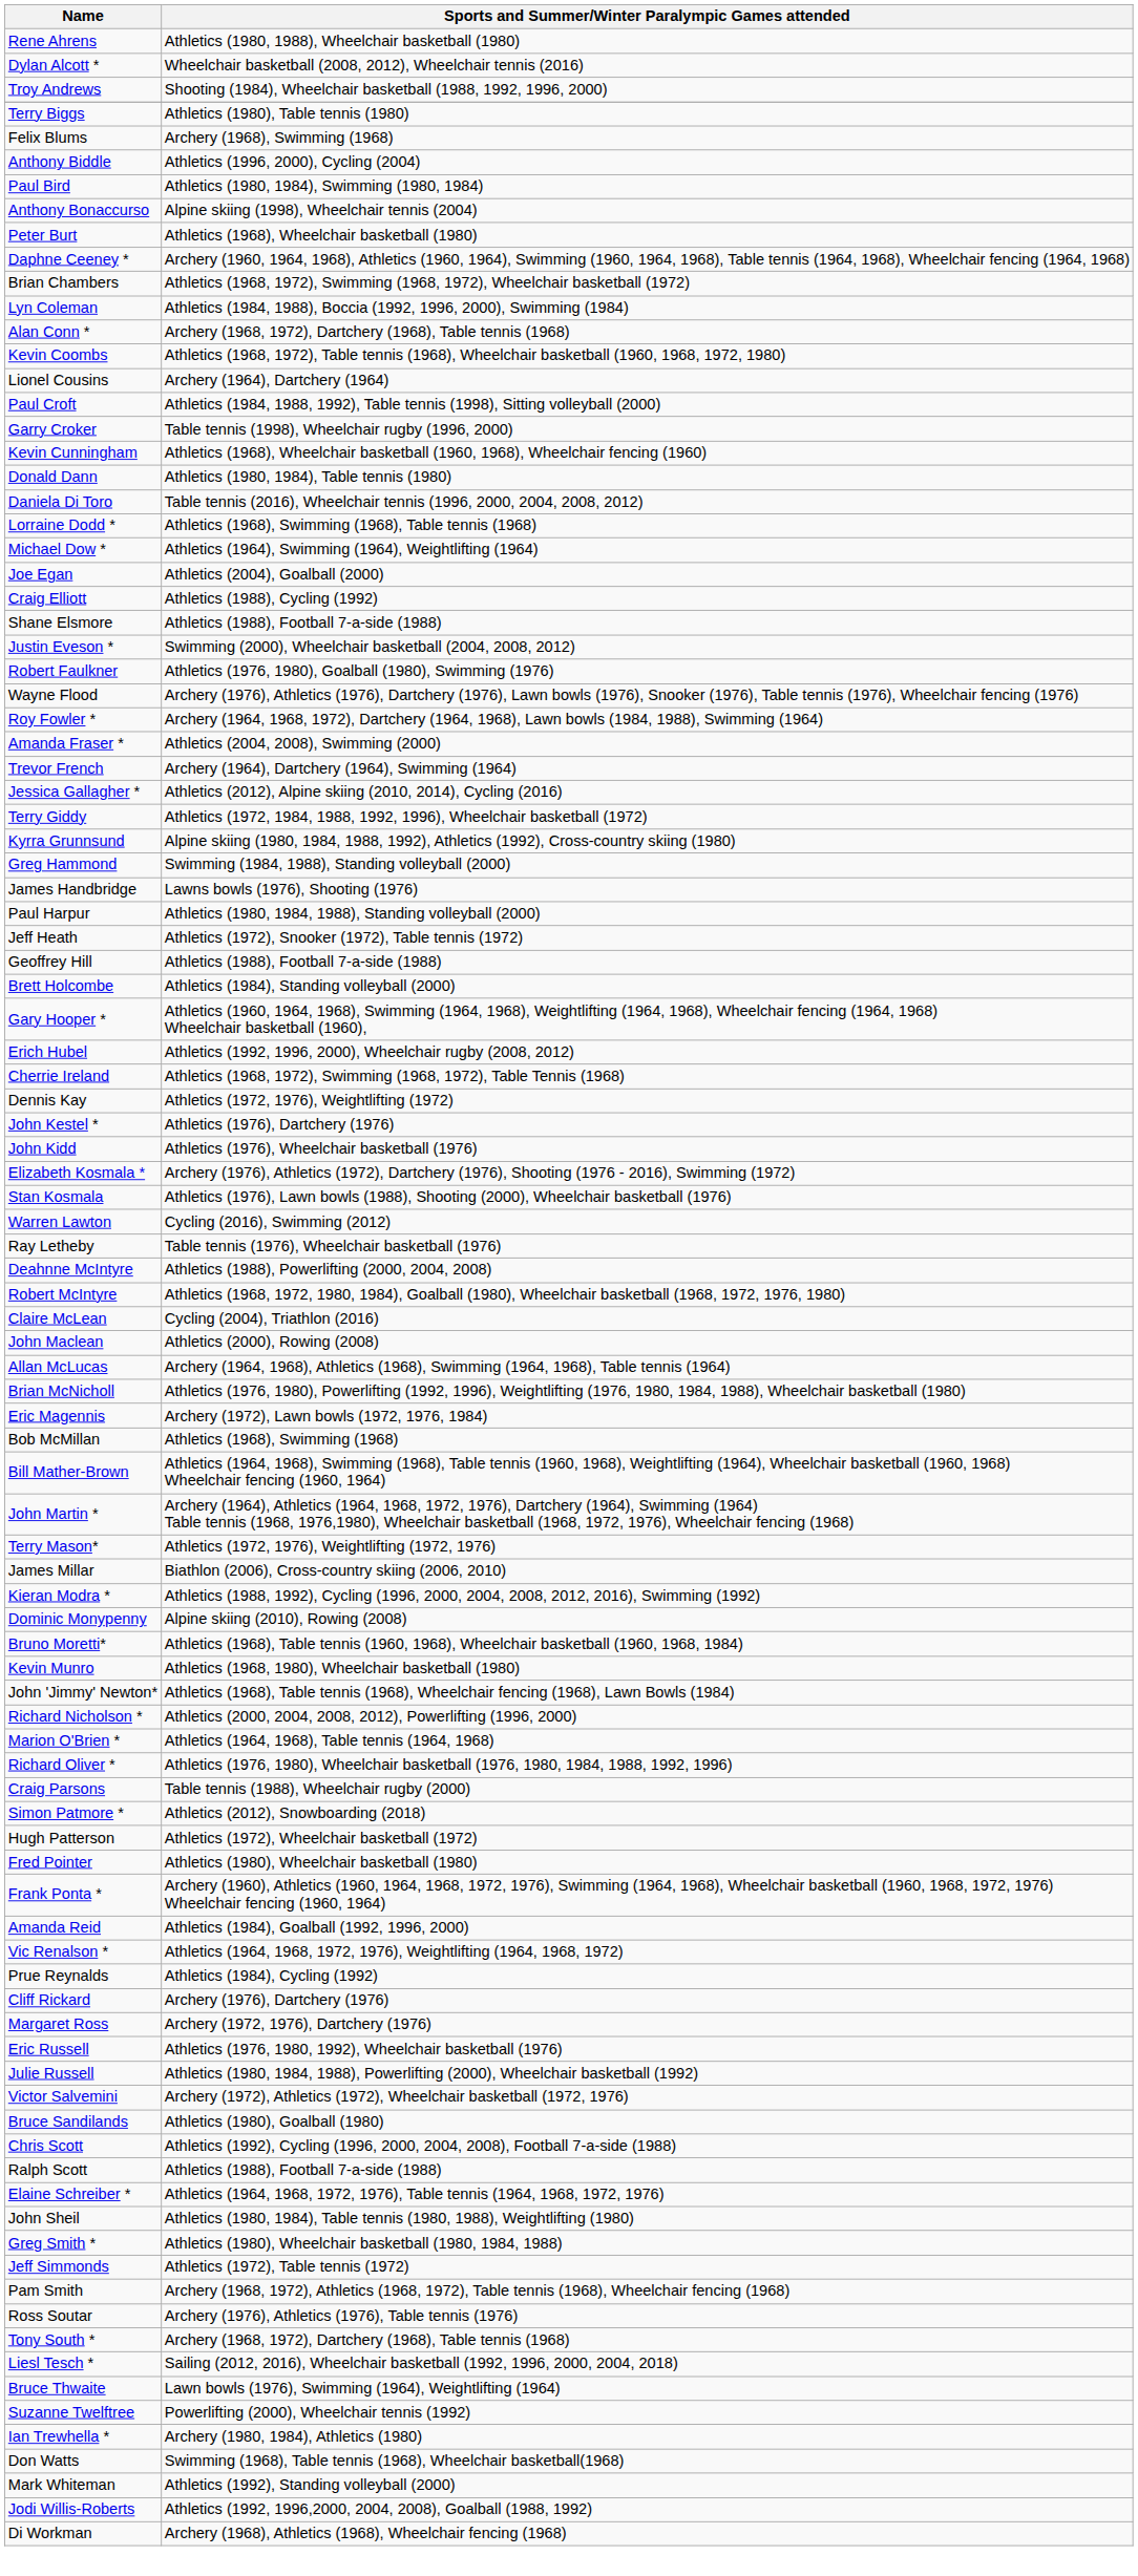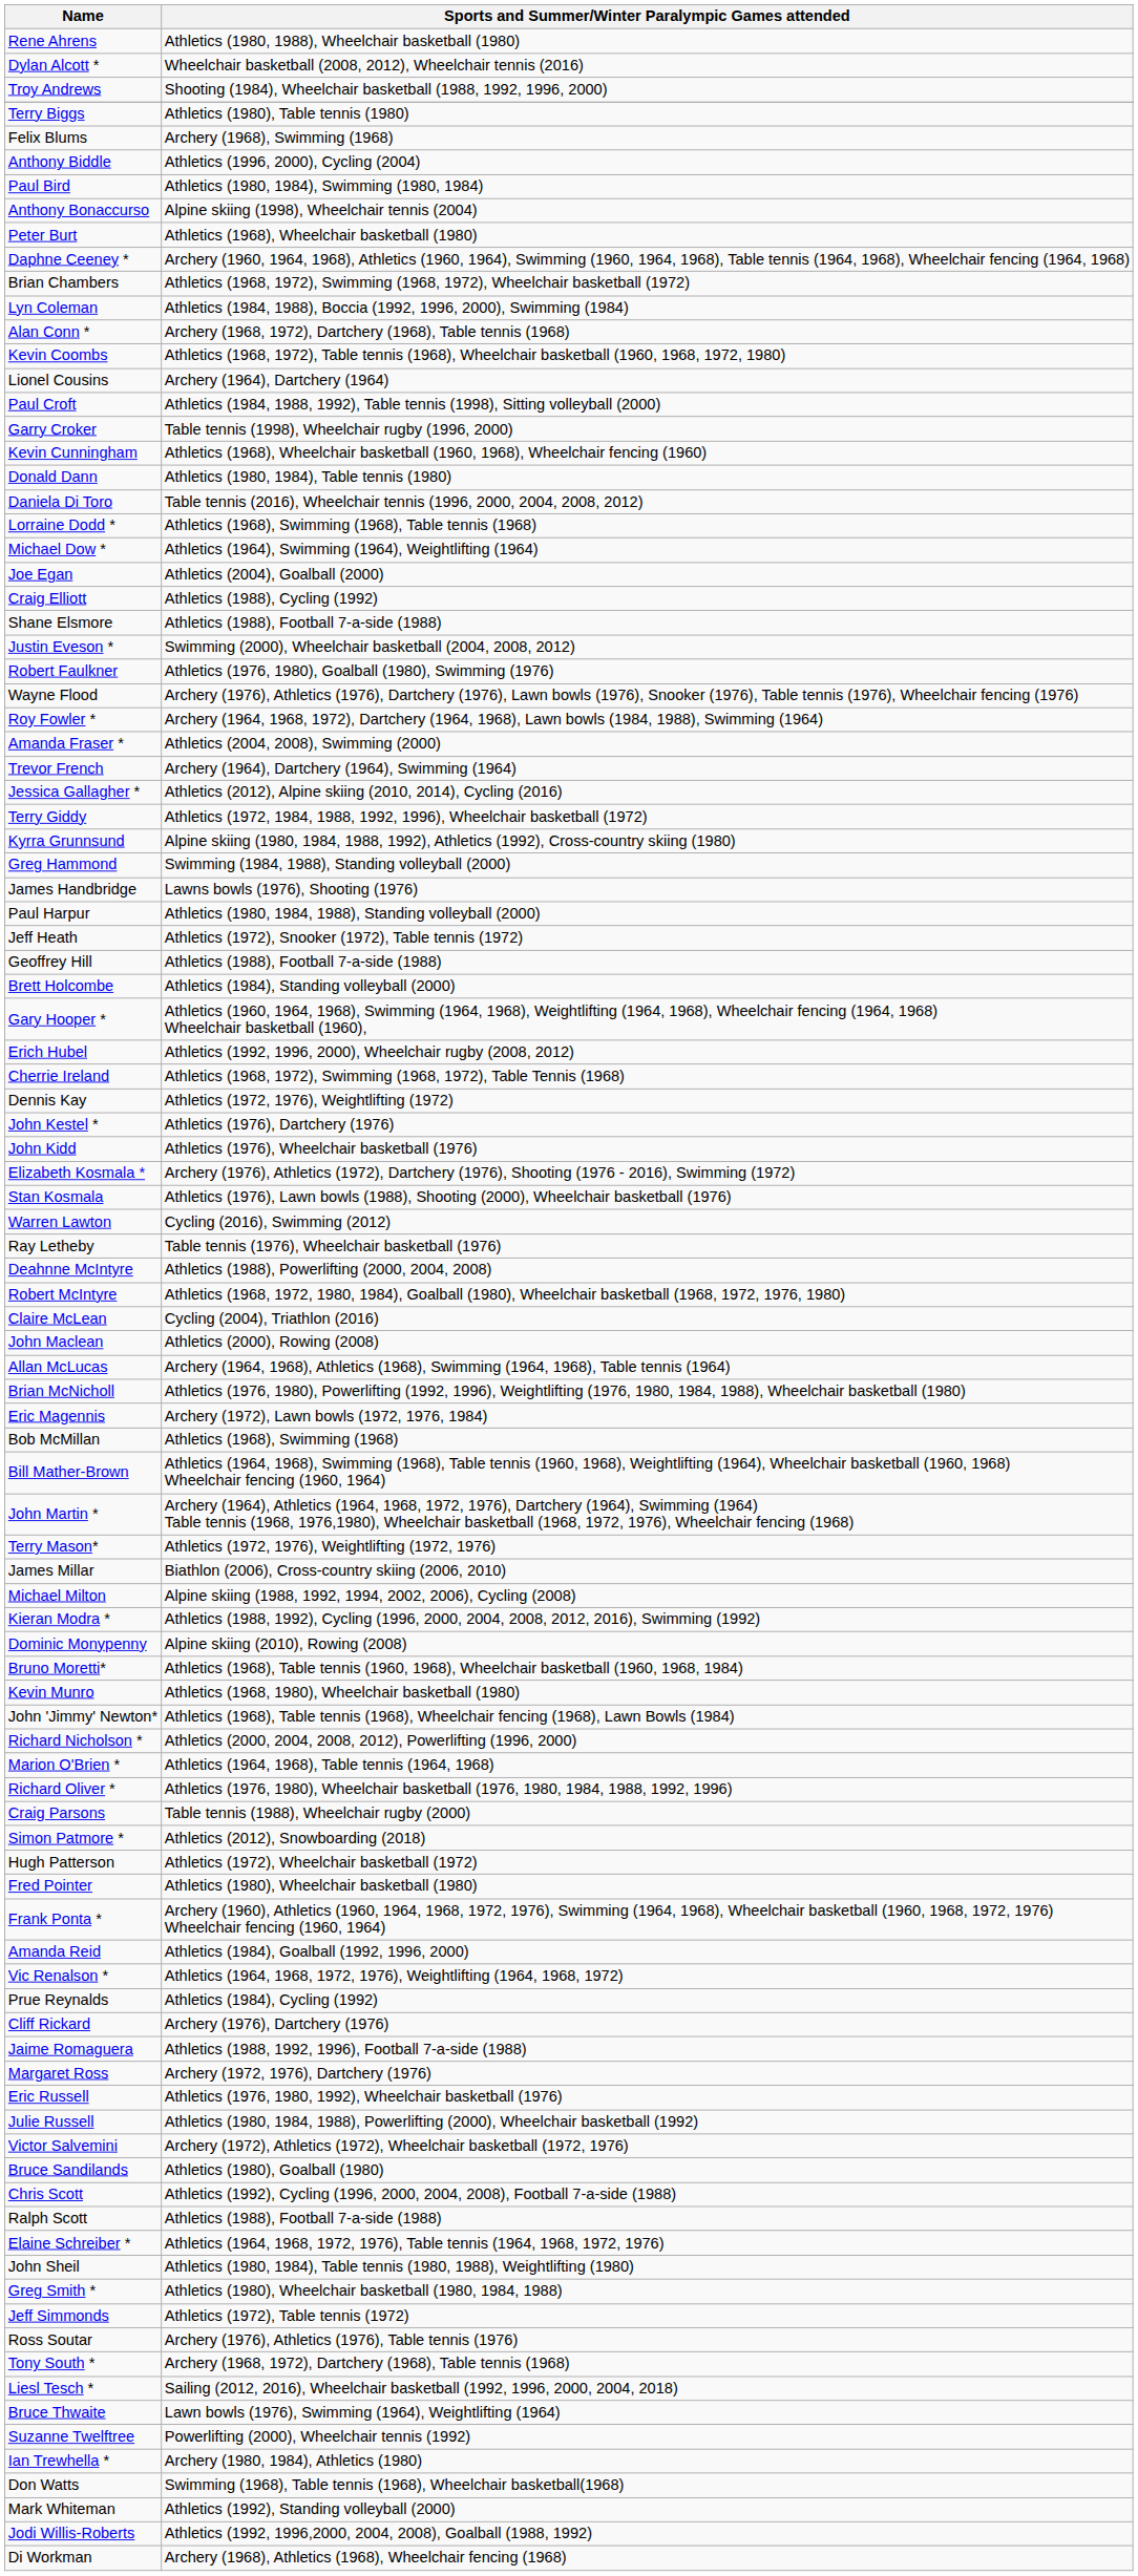+ row: Michael Milton | Alpine skiing (1988, 1992, 1994, 2002, 2006), Cycling (2008)
+ row: Jaime Romaguera | Athletics (1988, 1992, 1996), Football 7-a-side (1988)
- row: Pam Smith | Archery (1968, 1972), Athletics (1968, 1972), Table tennis (1968), Wheelchair fencing (1968)
